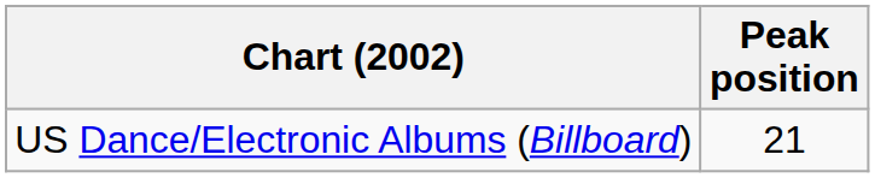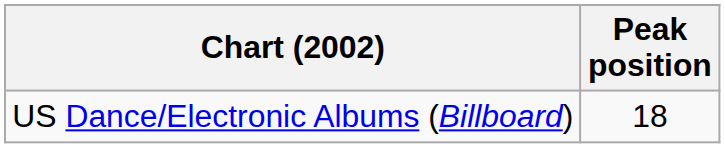US Dance/Electronic Albums (Billboard) | Peak position: 21 -> 18
